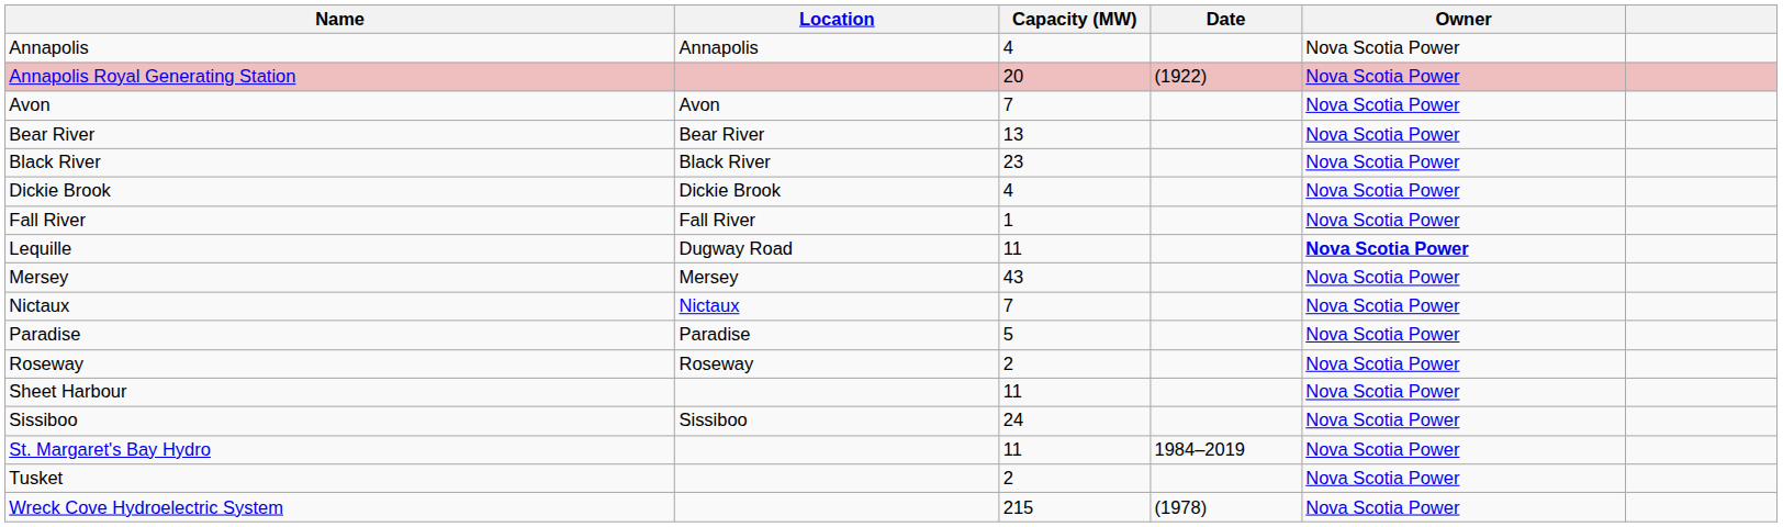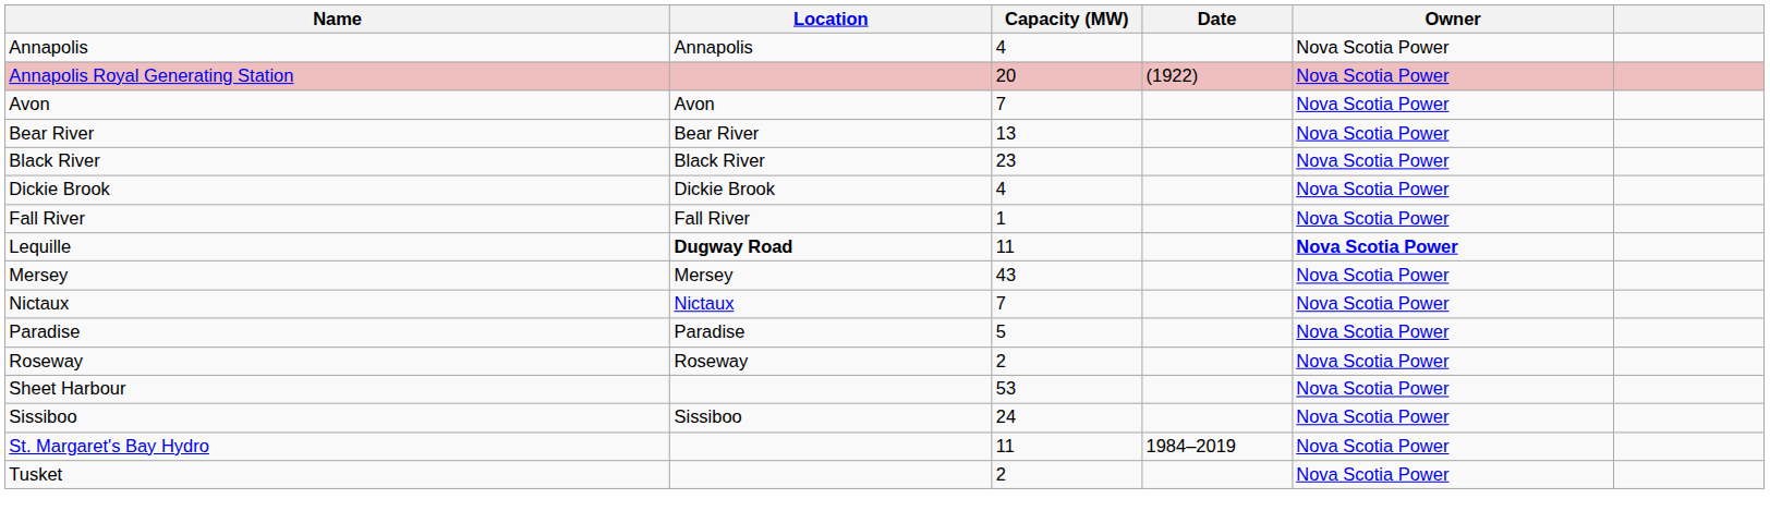Lequille | Location: normal -> bold
Sheet Harbour | Capacity (MW): 11 -> 53
- row: Wreck Cove Hydroelectric System | 215 | (1978) | Nova Scotia Power
